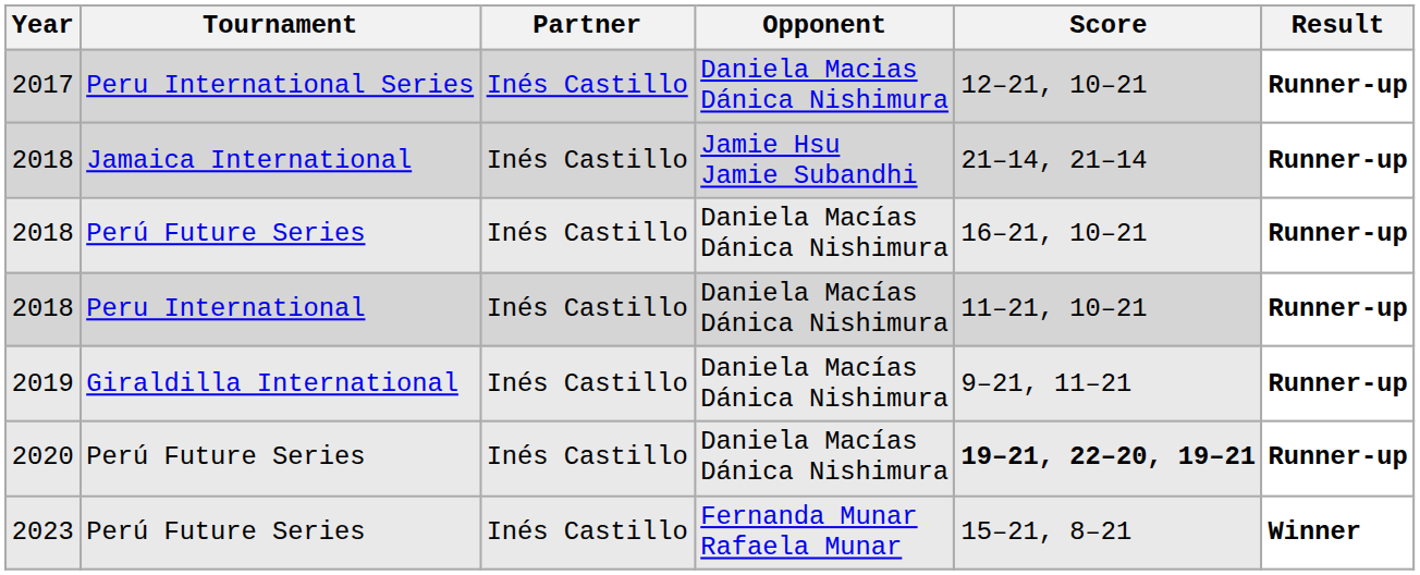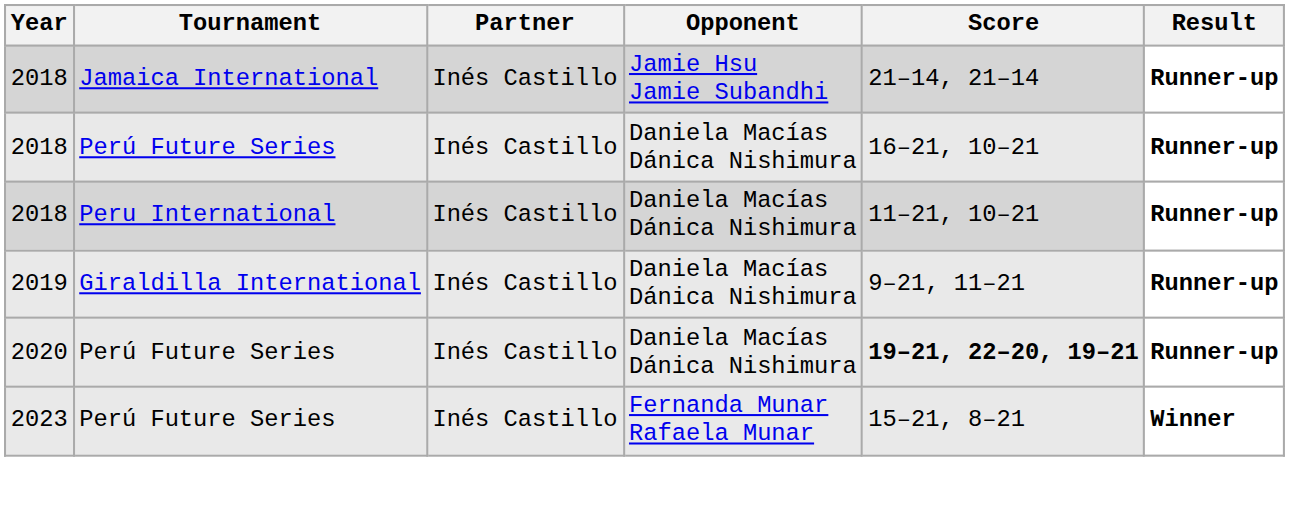- row: 2017 | Peru International Series | Inés Castillo | Daniela Macias Dánica Nishimura | 12–21, 10–21 | Runner-up
